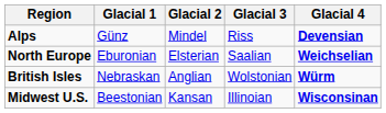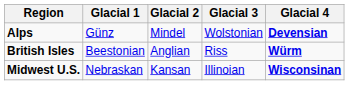Alps | Glacial 3: Riss -> Wolstonian
- row: North Europe | Eburonian | Elsterian | Saalian | Weichselian
British Isles | Glacial 1: Nebraskan -> Beestonian
British Isles | Glacial 3: Wolstonian -> Riss
Midwest U.S. | Glacial 1: Beestonian -> Nebraskan
